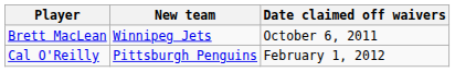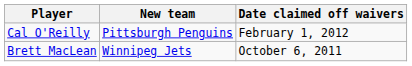rows swapped: Brett MacLean <-> Cal O'Reilly
